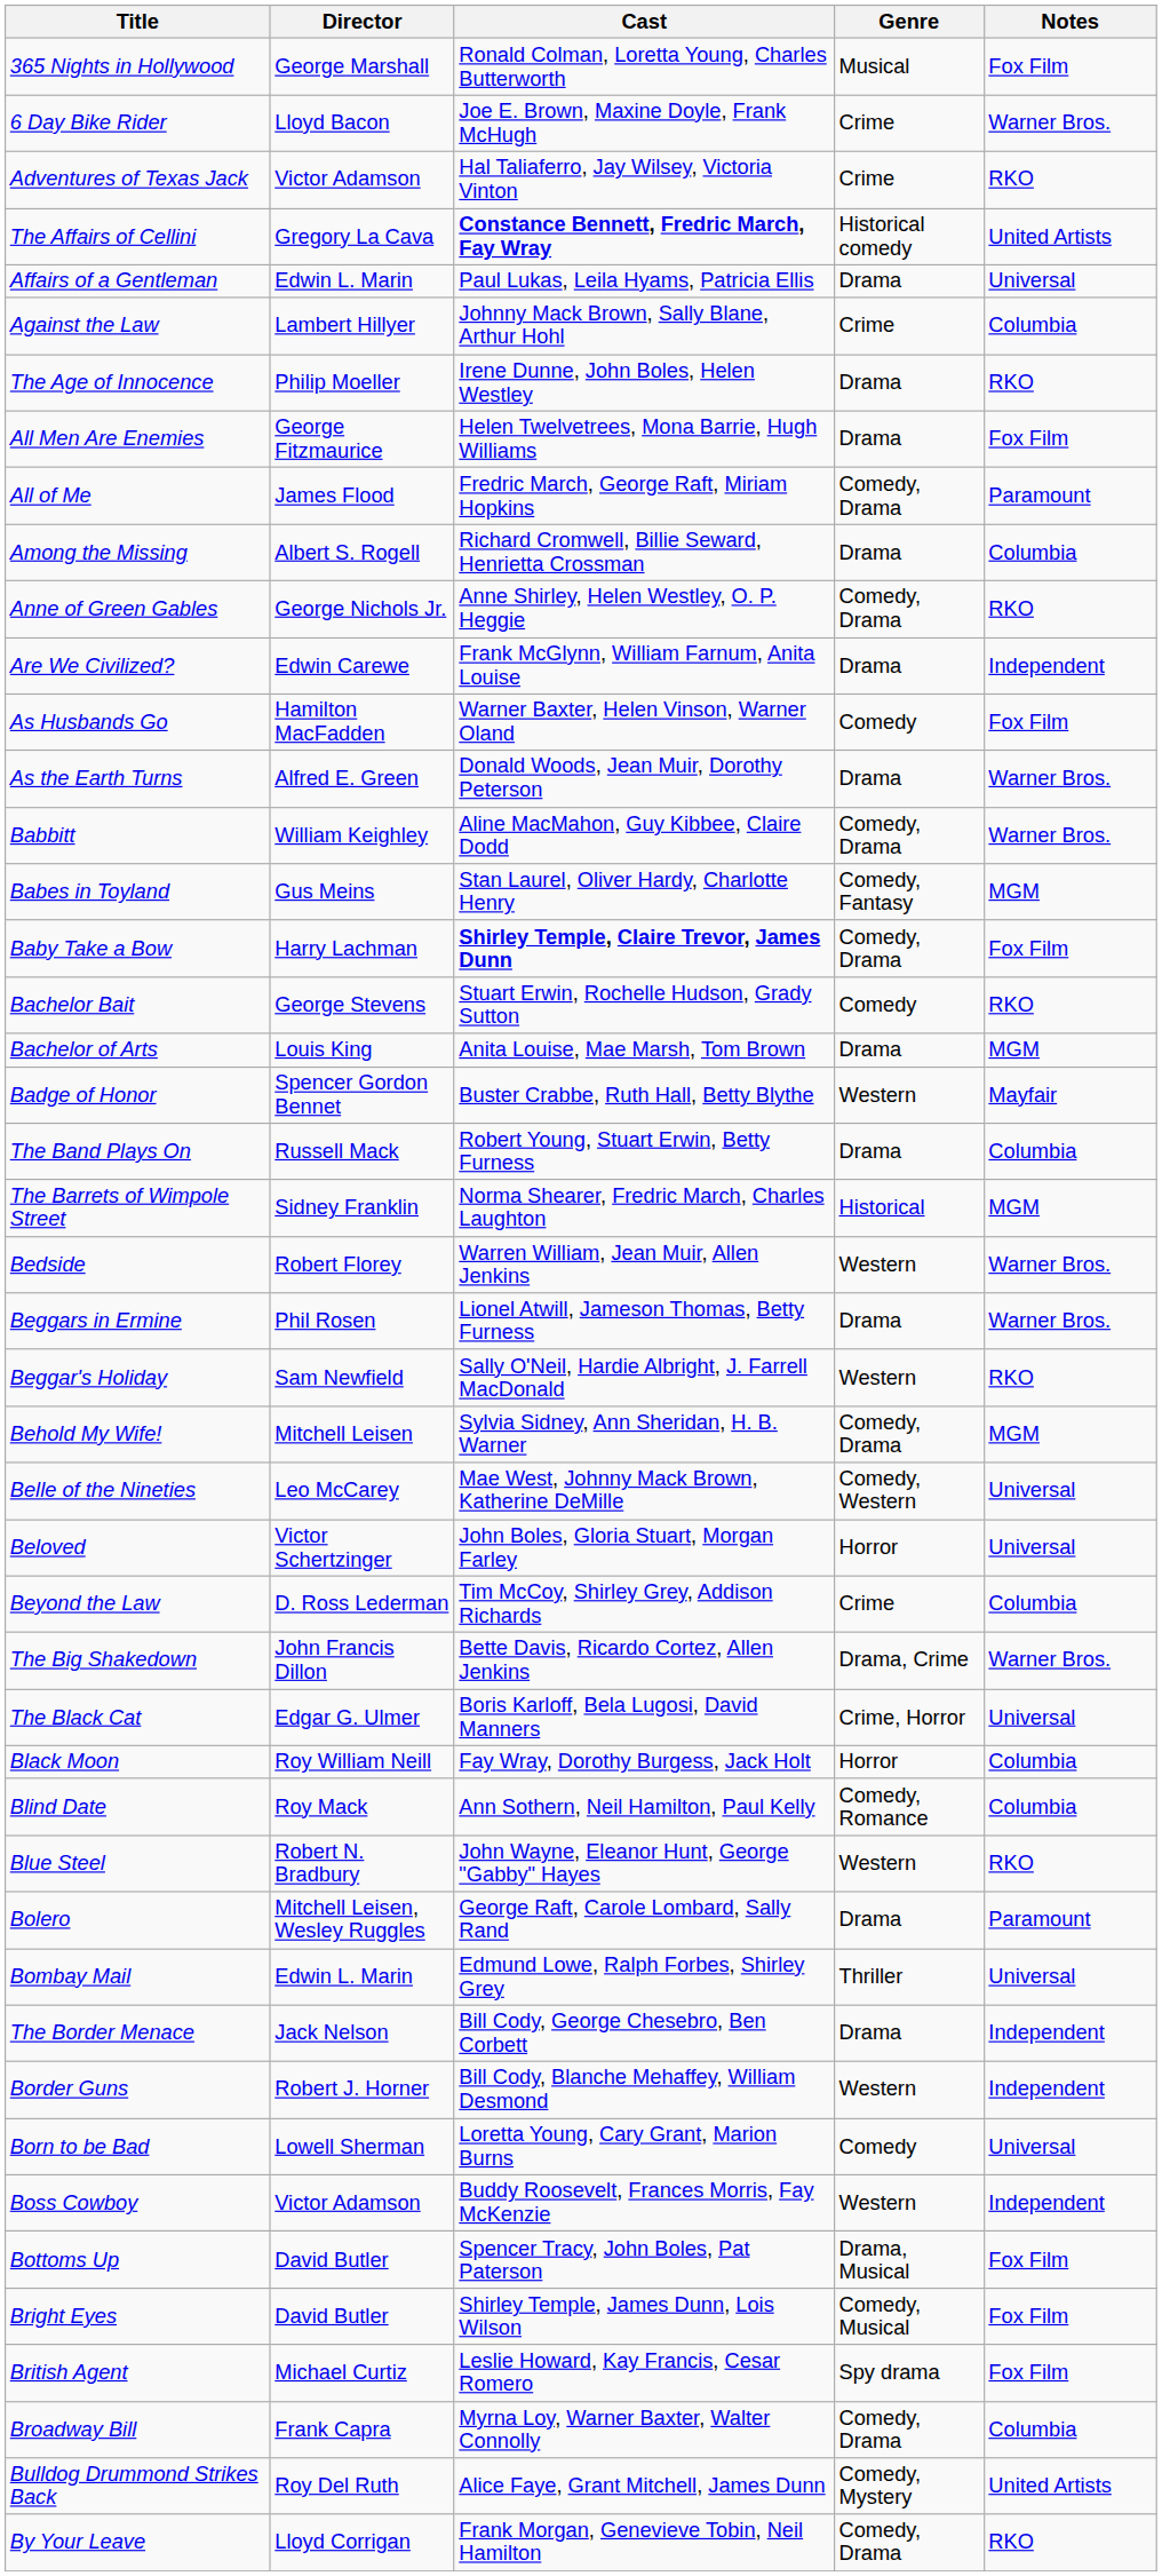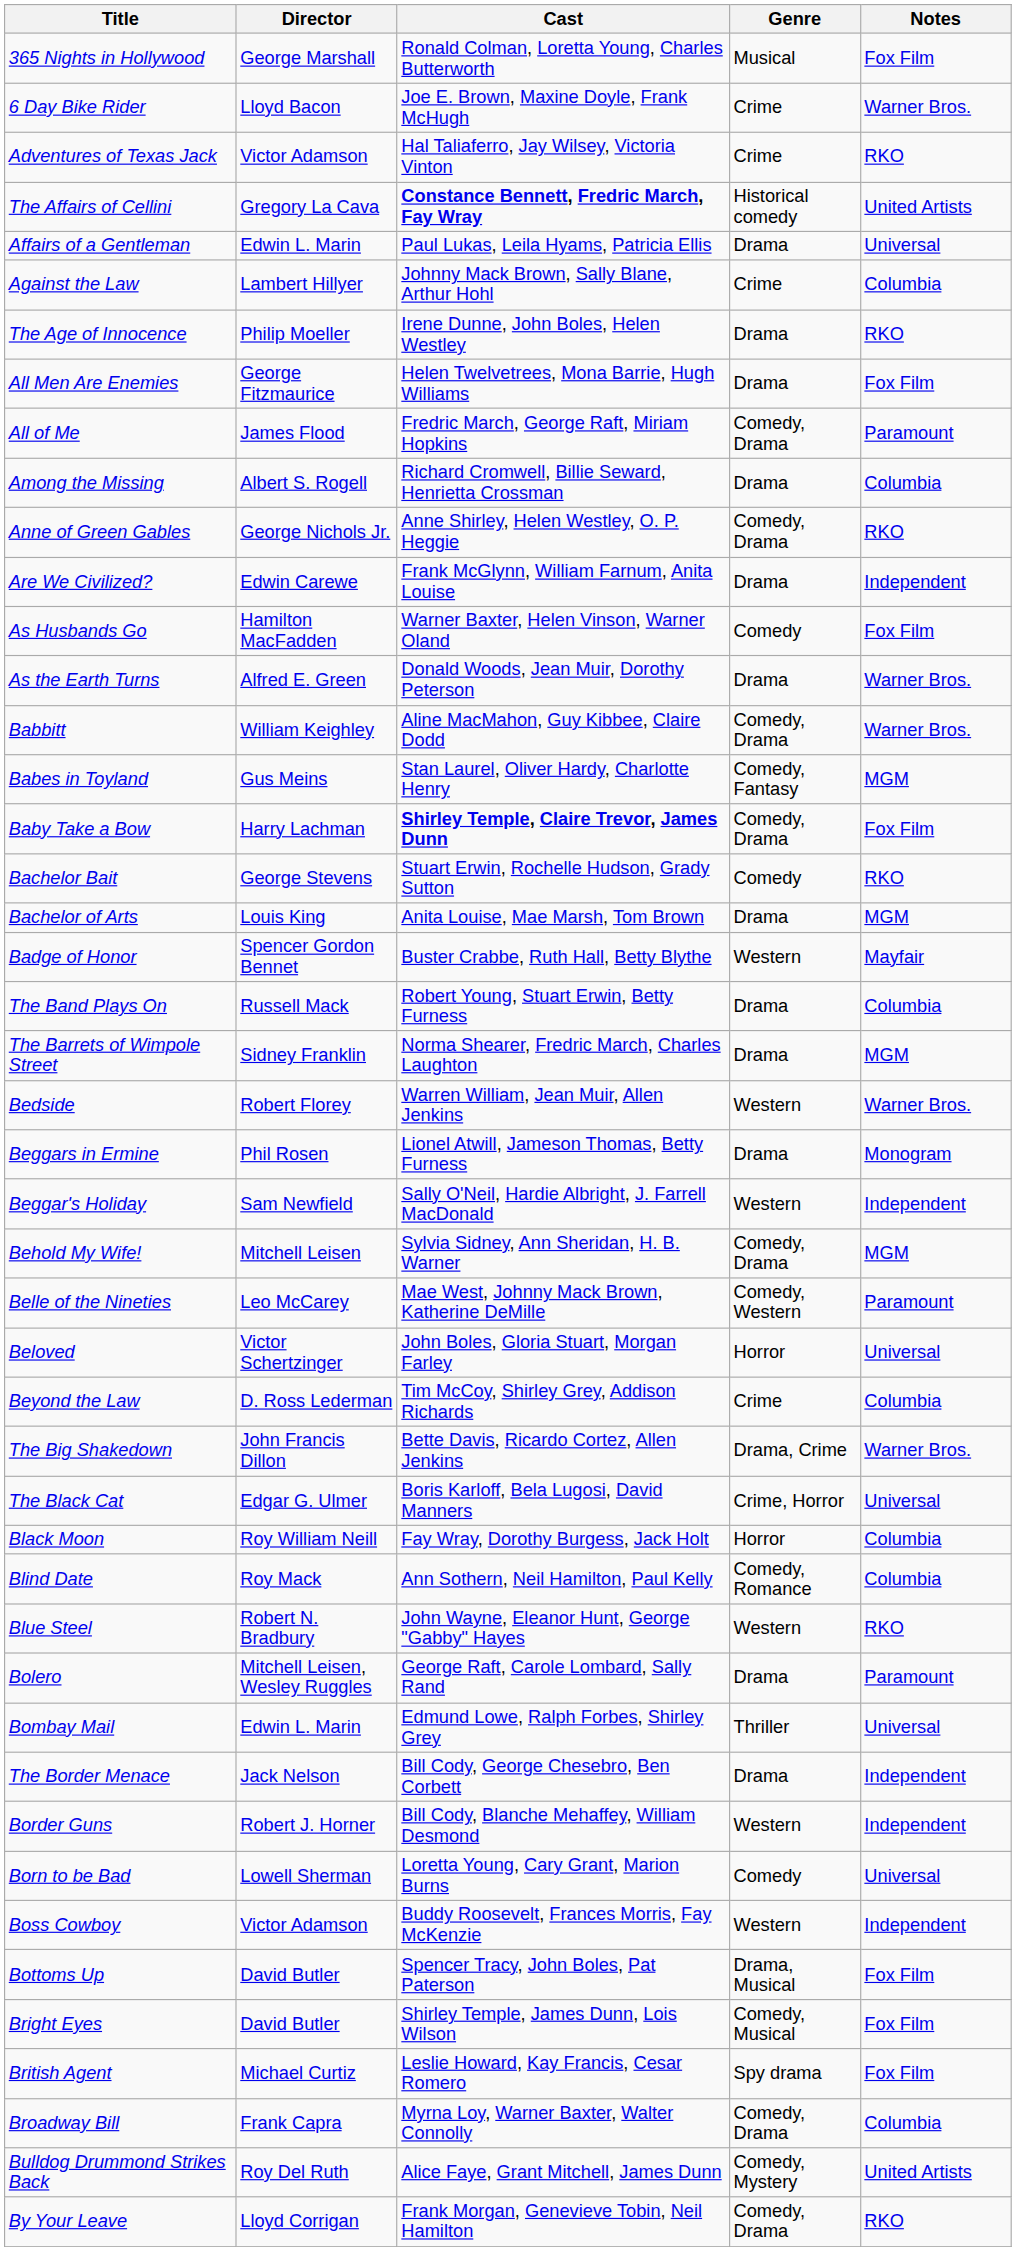The Barrets of Wimpole Street | Genre: Historical -> Drama
Beggars in Ermine | Notes: Warner Bros. -> Monogram
Beggar's Holiday | Notes: RKO -> Independent
Belle of the Nineties | Notes: Universal -> Paramount
